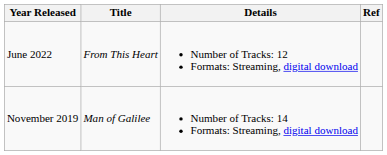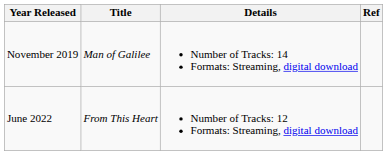rows swapped: November 2019 <-> June 2022
